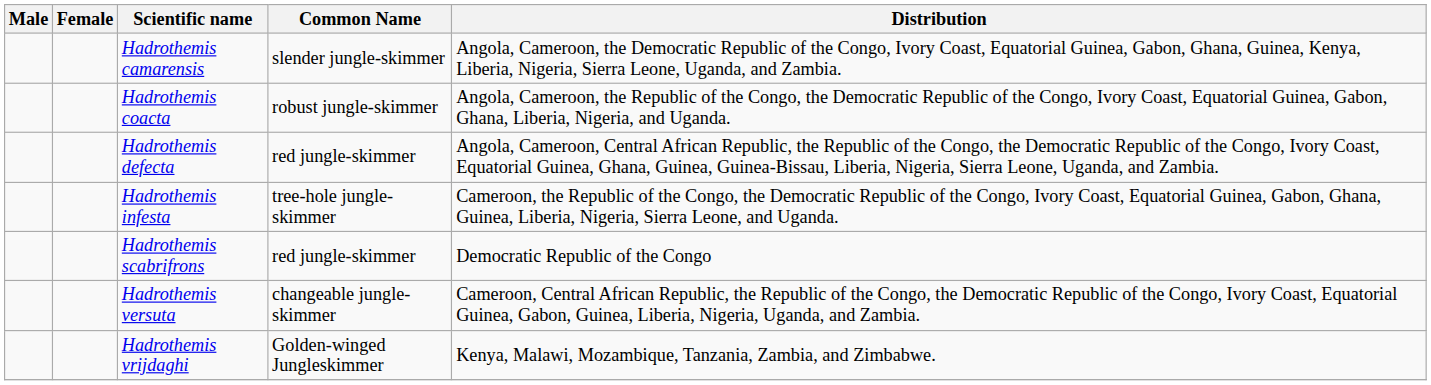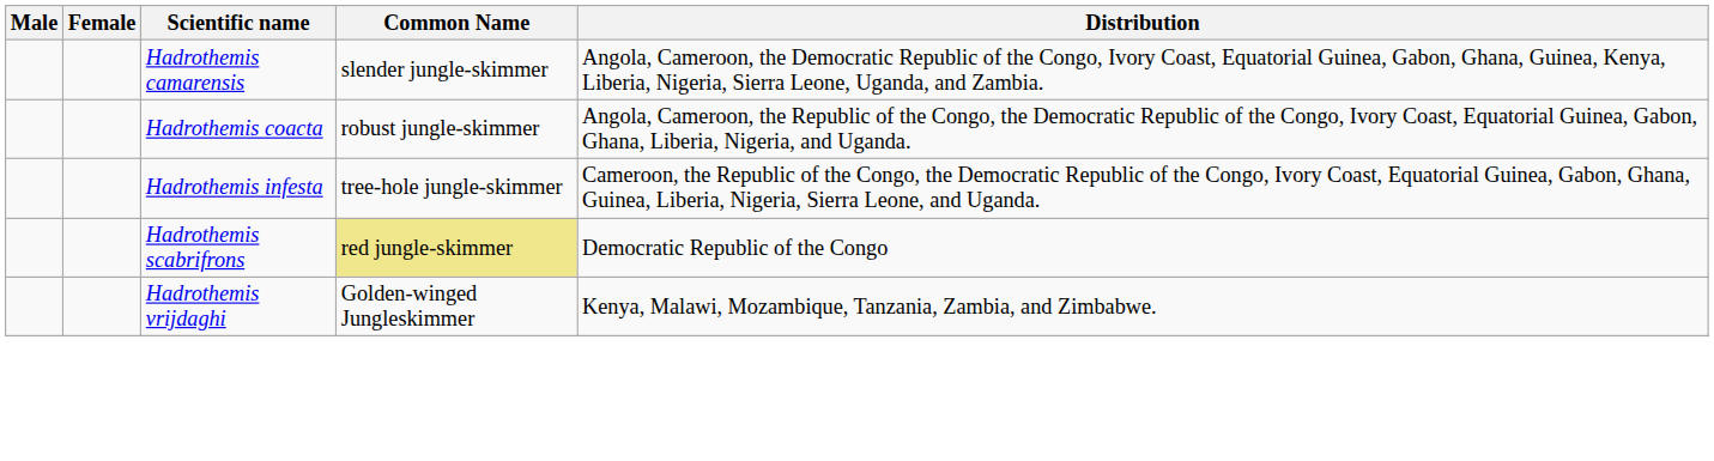- row: Hadrothemis defecta | red jungle-skimmer | Angola, Cameroon, Central African Republic, the Republic of the Congo, the Democratic Republic of the Congo, Ivory Coast, Equatorial Guinea, Ghana, Guinea, Guinea-Bissau, Liberia, Nigeria, Sierra Leone, Uganda, and Zambia.
Hadrothemis scabrifrons | Common Name: no background -> khaki background
- row: Hadrothemis versuta | changeable jungle-skimmer | Cameroon, Central African Republic, the Republic of the Congo, the Democratic Republic of the Congo, Ivory Coast, Equatorial Guinea, Gabon, Guinea, Liberia, Nigeria, Uganda, and Zambia.
